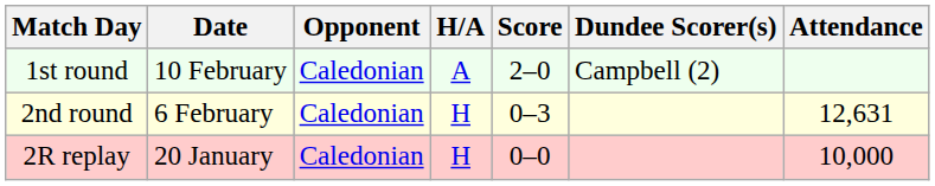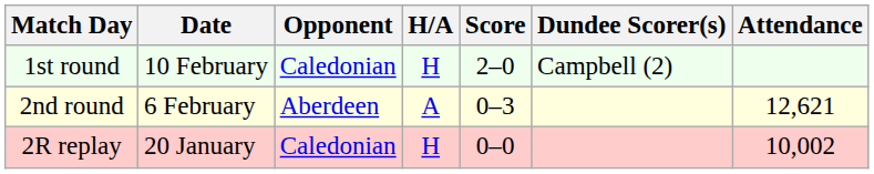1st round | H/A: A -> H
2nd round | Opponent: Caledonian -> Aberdeen
2nd round | H/A: H -> A
2nd round | Attendance: 12,631 -> 12,621
2R replay | Attendance: 10,000 -> 10,002
